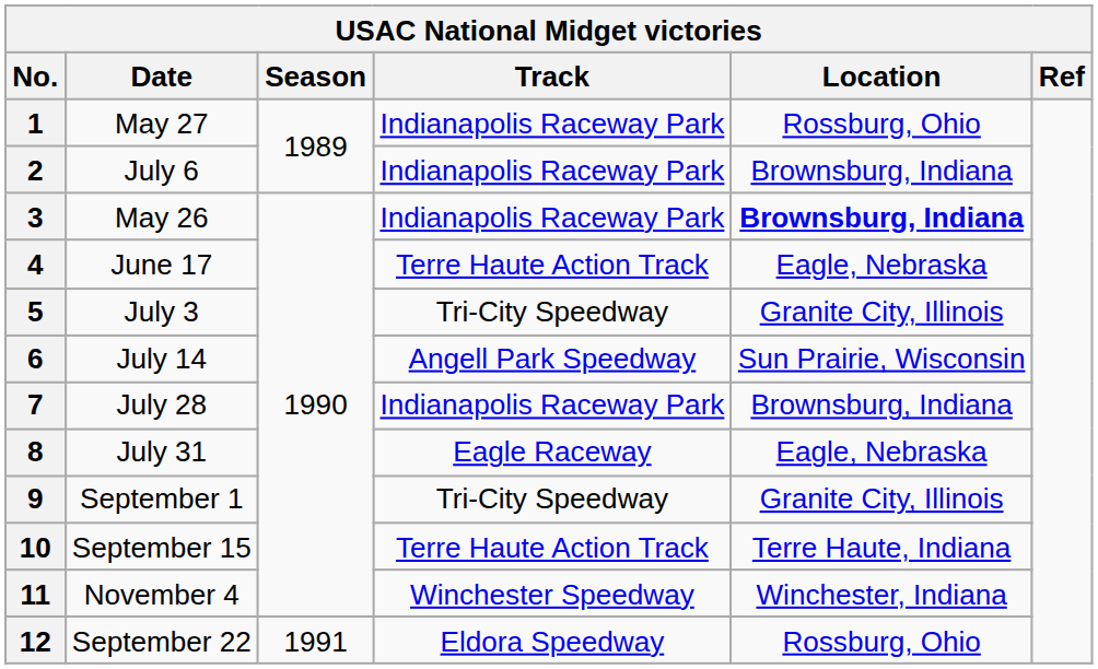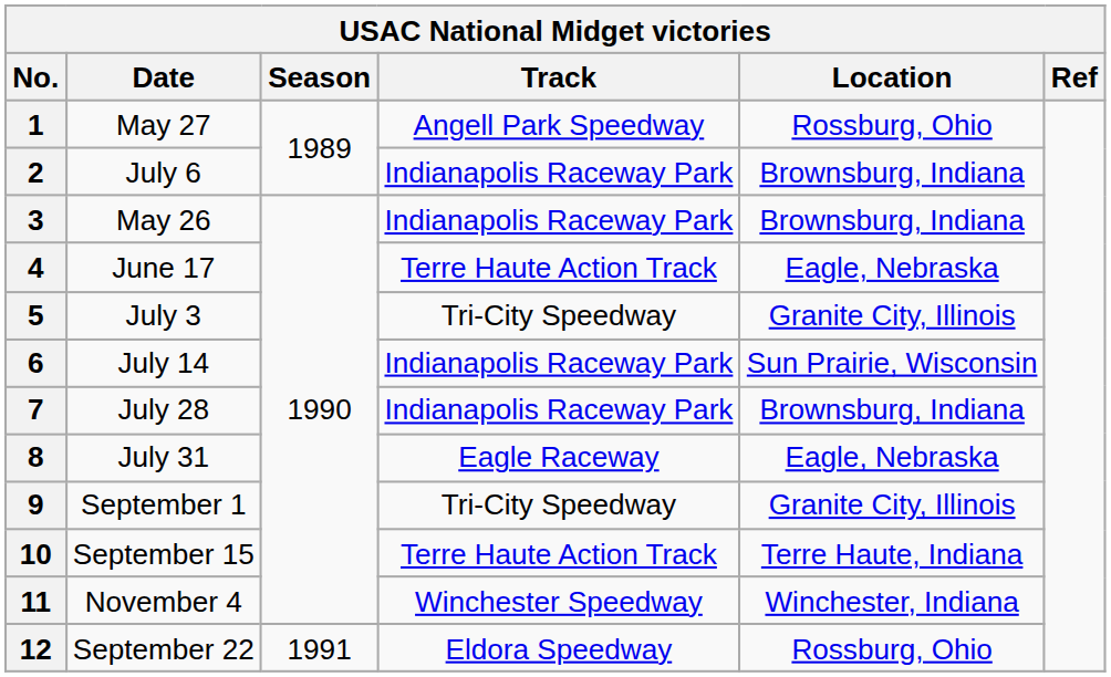1 | Track: Indianapolis Raceway Park -> Angell Park Speedway
3 | Location: bold -> normal
6 | Track: Angell Park Speedway -> Indianapolis Raceway Park
